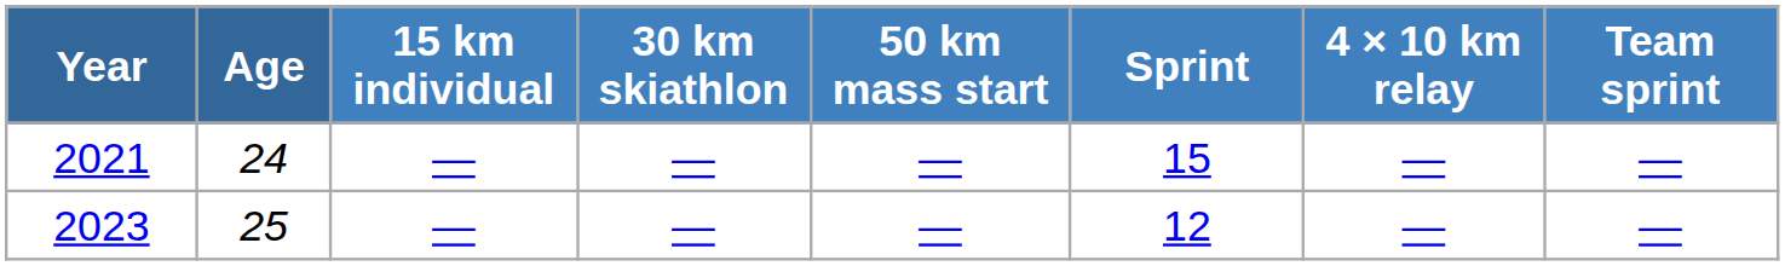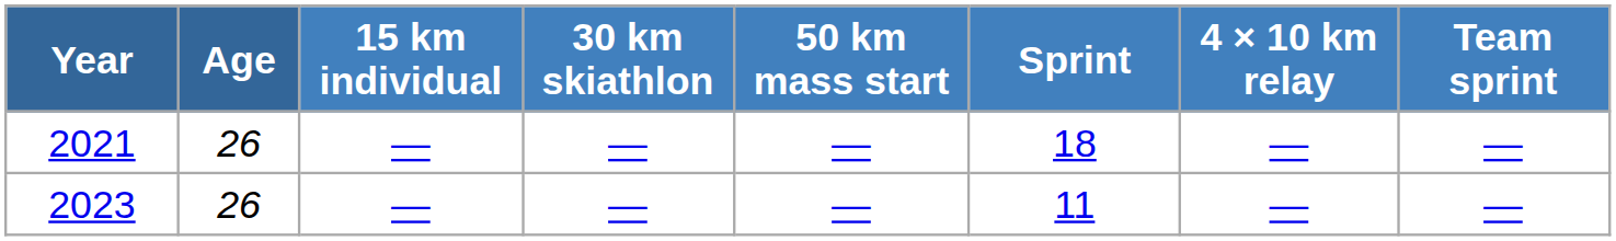2021 | Age: 24 -> 26
2021 | Sprint: 15 -> 18
2023 | Age: 25 -> 26
2023 | Sprint: 12 -> 11
